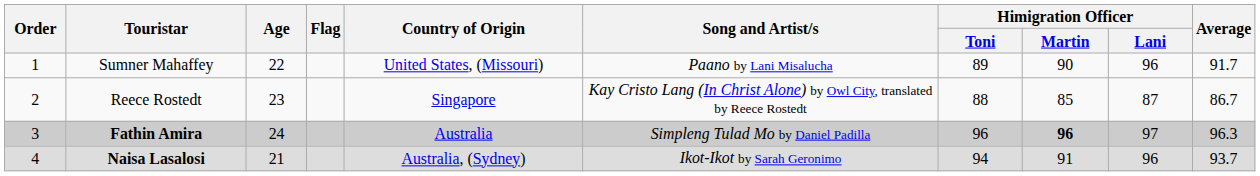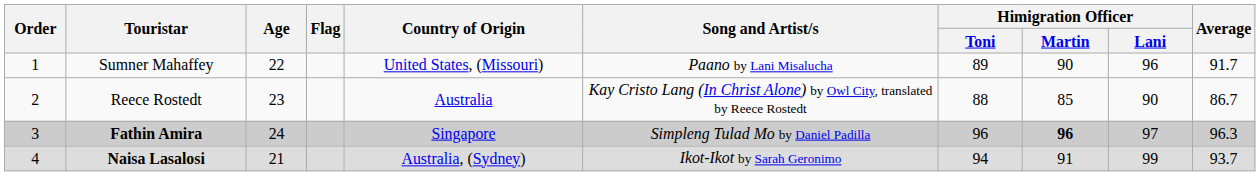Reece Rostedt | Country of Origin: Singapore -> Australia
Reece Rostedt | Himigration Officer / Lani: 87 -> 90
Fathin Amira | Country of Origin: Australia -> Singapore
Naisa Lasalosi | Himigration Officer / Lani: 96 -> 99
